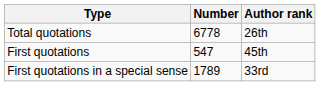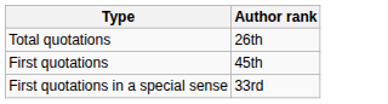- column: Number | 6778 | 547 | 1789
